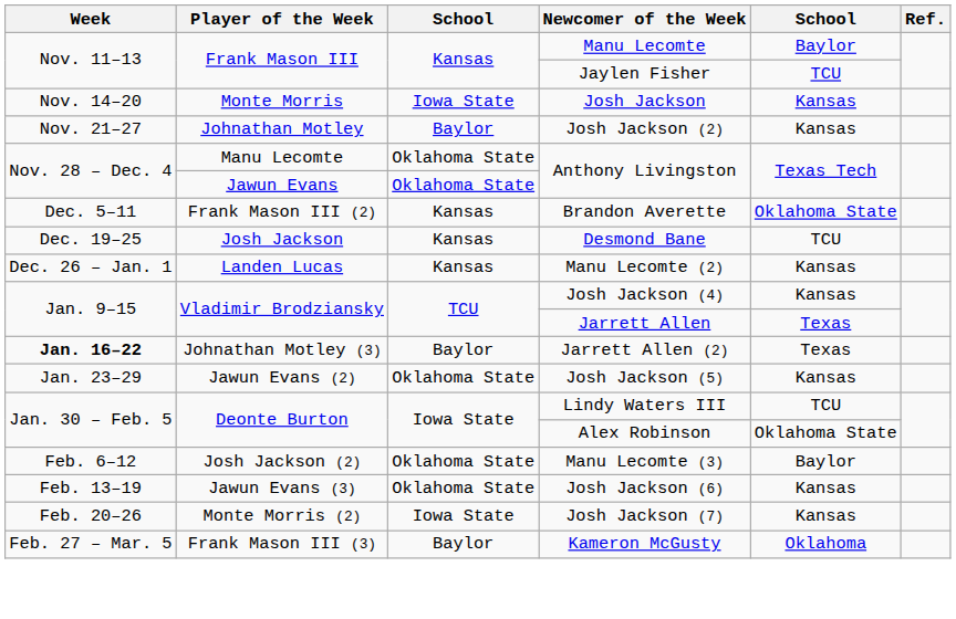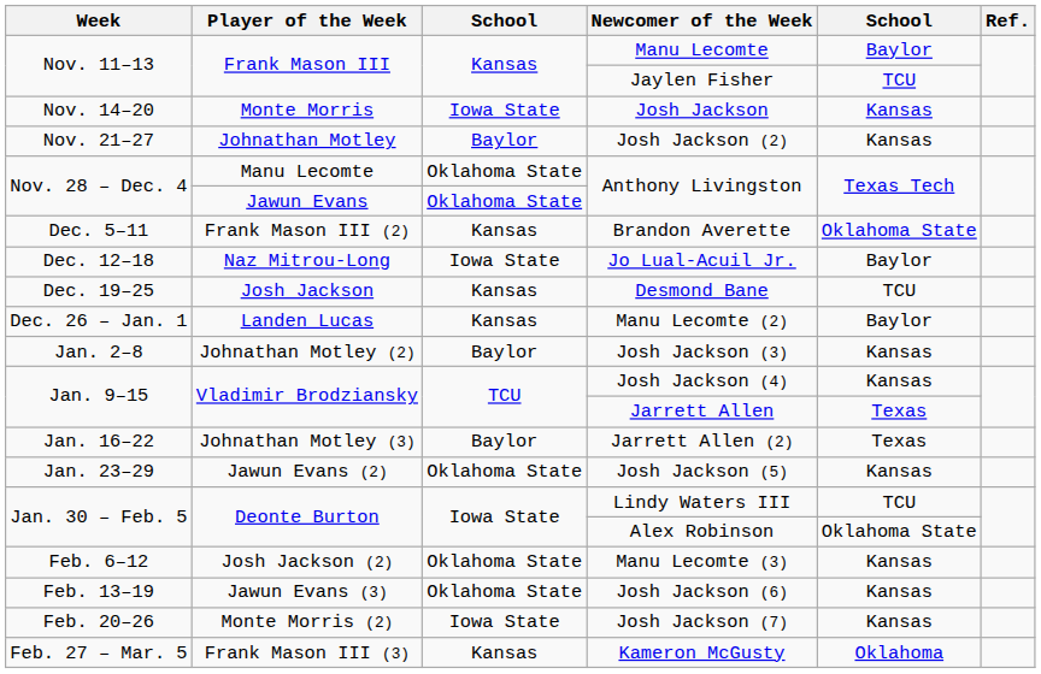+ row: Dec. 12–18 | Naz Mitrou-Long | Iowa State | Jo Lual-Acuil Jr. | Baylor
Manu Lecomte (2) | column 5: Kansas -> Baylor
+ row: Jan. 2–8 | Johnathan Motley (2) | Baylor | Josh Jackson (3) | Kansas
Jarrett Allen (2) | Week: bold -> normal
Manu Lecomte (3) | column 5: Baylor -> Kansas
Kameron McGusty | column 3: Baylor -> Kansas
